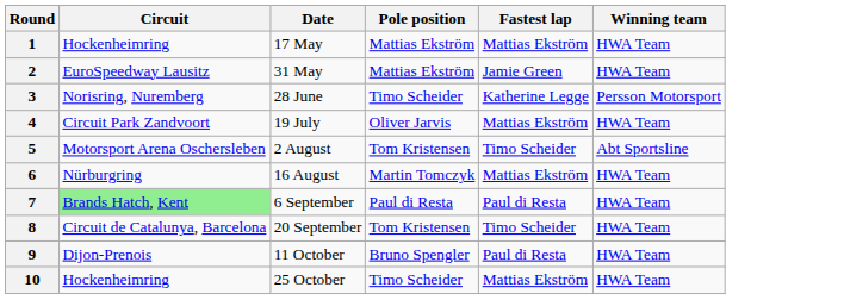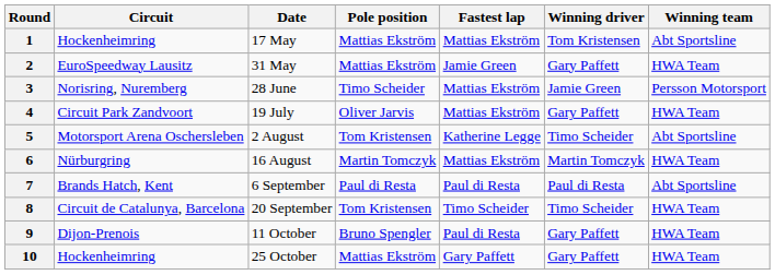+ column: Winning driver | Tom Kristensen | Gary Paffett | Jamie Green | Gary Paffett | Timo Scheider | Martin Tomczyk | Paul di Resta | Timo Scheider | Gary Paffett | Gary Paffett
1 | Winning team: HWA Team -> Abt Sportsline
3 | Fastest lap: Katherine Legge -> Mattias Ekström
5 | Fastest lap: Timo Scheider -> Katherine Legge
7 | Circuit: lightgreen background -> no background
7 | Winning team: HWA Team -> Abt Sportsline
10 | Pole position: Timo Scheider -> Mattias Ekström
10 | Fastest lap: Mattias Ekström -> Gary Paffett
